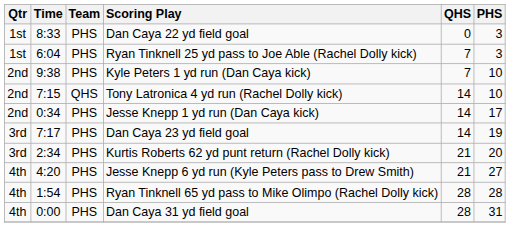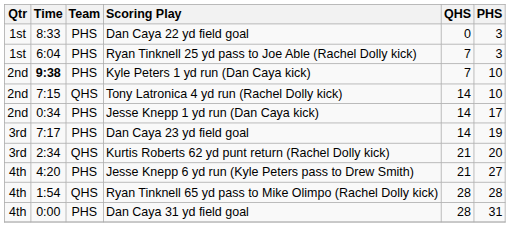Kyle Peters 1 yd run (Dan Caya kick) | Time: normal -> bold
Kurtis Roberts 62 yd punt return (Rachel Dolly kick) | Team: PHS -> QHS
Ryan Tinknell 65 yd pass to Mike Olimpo (Rachel Dolly kick) | Team: PHS -> QHS
